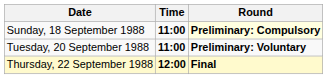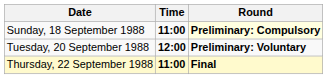Tuesday, 20 September 1988 | Time: 11:00 -> 12:00
Thursday, 22 September 1988 | Time: 12:00 -> 11:00
